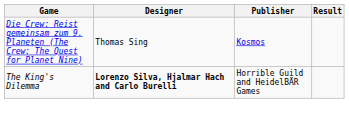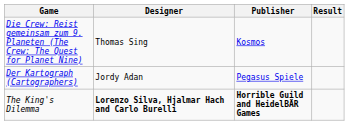+ row: Der Kartograph (Cartographers) | Jordy Adan | Pegasus Spiele
The King's Dilemma | Publisher: normal -> bold
